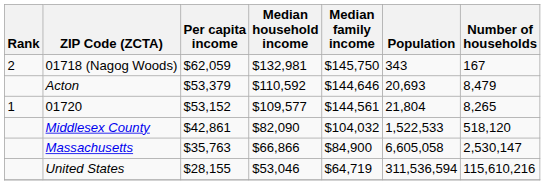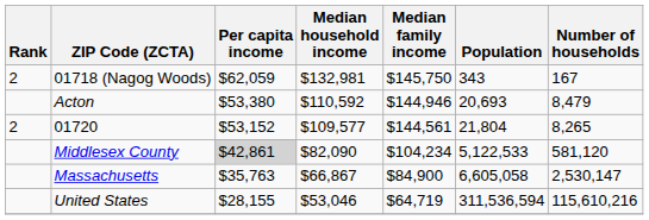Acton | Per capita income: $53,379 -> $53,380
Acton | Median family income: $144,646 -> $144,946
01720 | Rank: 1 -> 2
Middlesex County | Per capita income: no background -> lightgrey background
Middlesex County | Median family income: $104,032 -> $104,234
Middlesex County | Population: 1,522,533 -> 5,122,533
Middlesex County | Number of households: 518,120 -> 581,120
Massachusetts | Median household income: $66,866 -> $66,867
